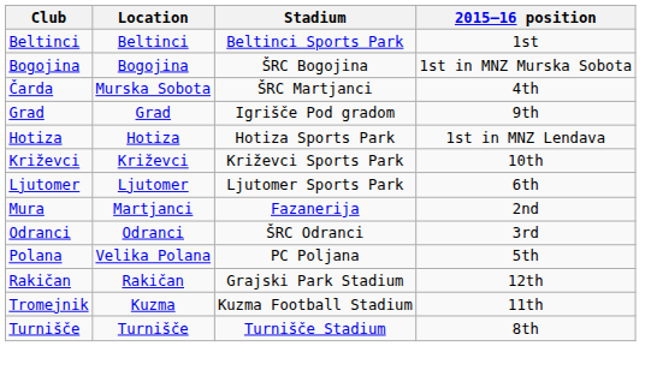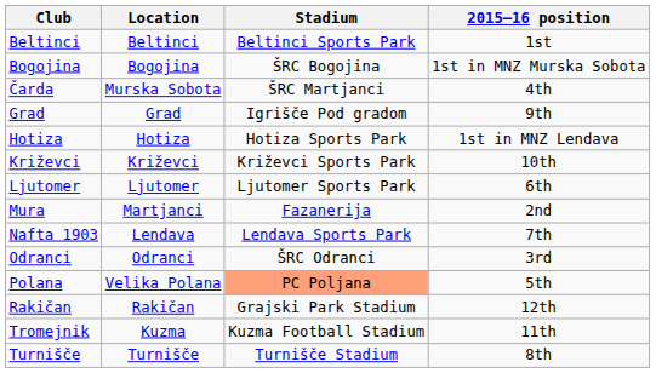+ row: Nafta 1903 | Lendava | Lendava Sports Park | 7th
Polana | Stadium: no background -> lightsalmon background
